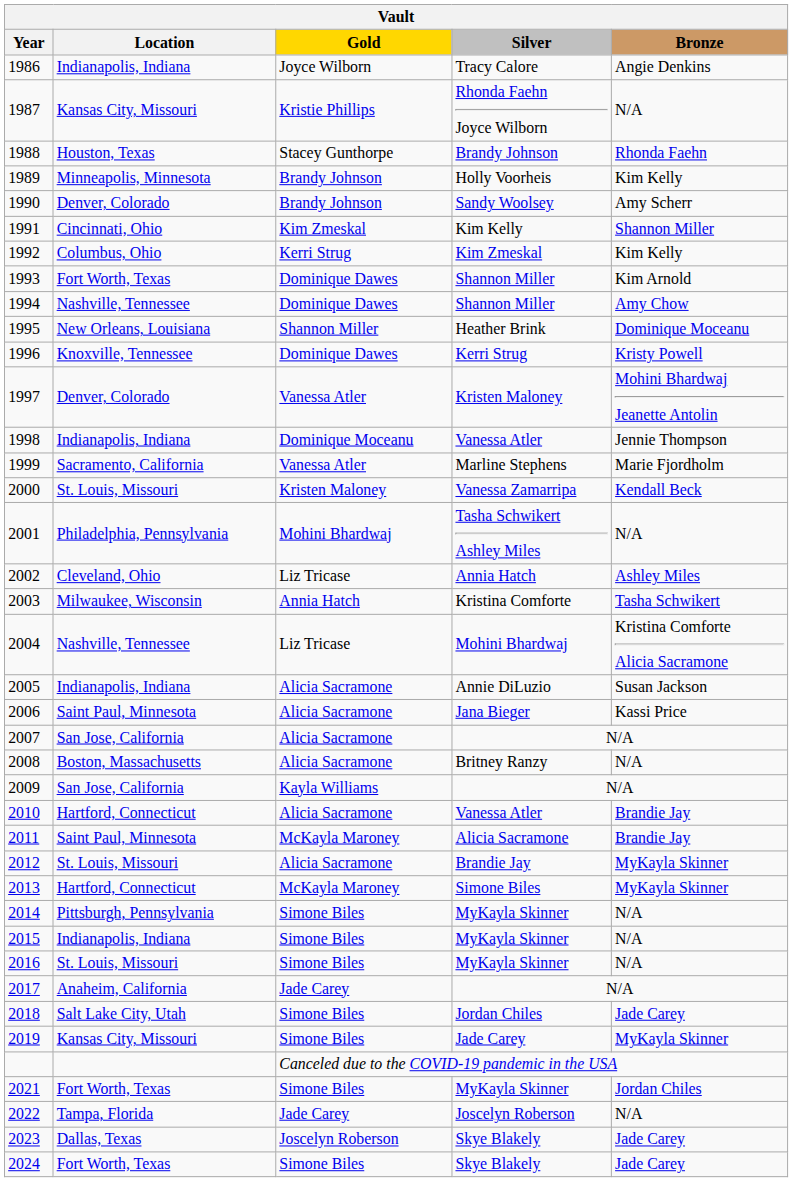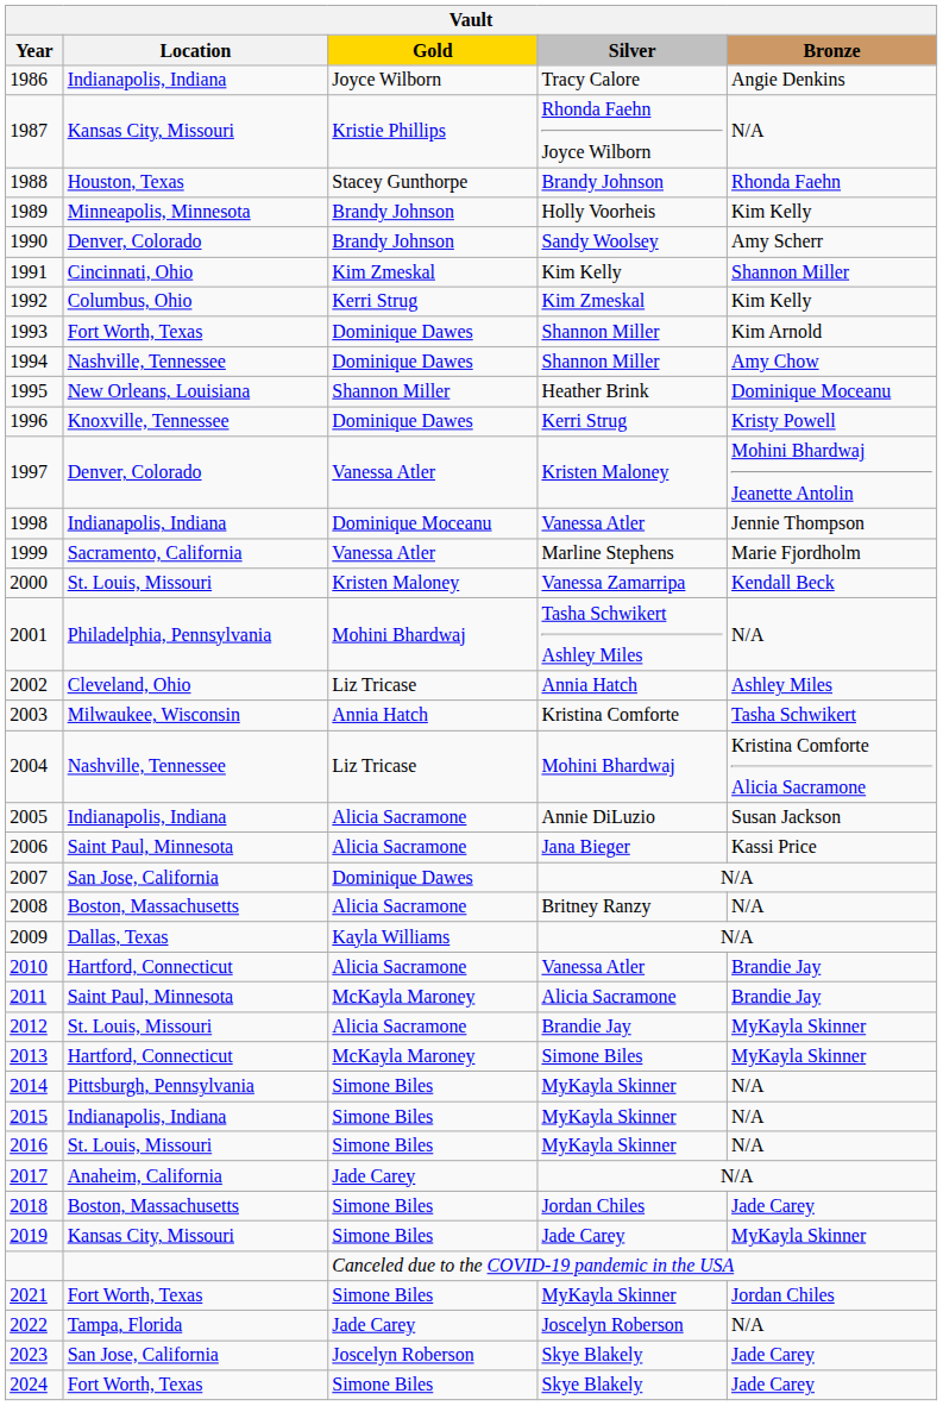2007 | Gold: Alicia Sacramone -> Dominique Dawes
2009 | Location: San Jose, California -> Dallas, Texas
2018 | Location: Salt Lake City, Utah -> Boston, Massachusetts
2023 | Location: Dallas, Texas -> San Jose, California
